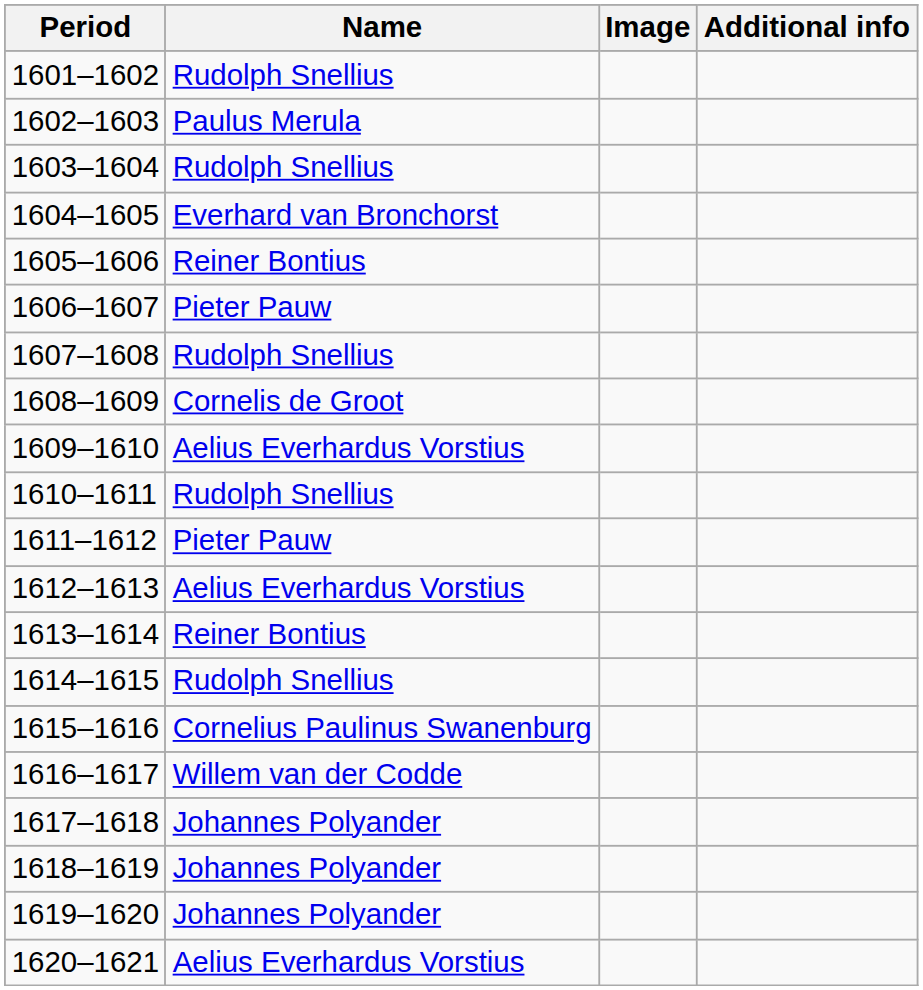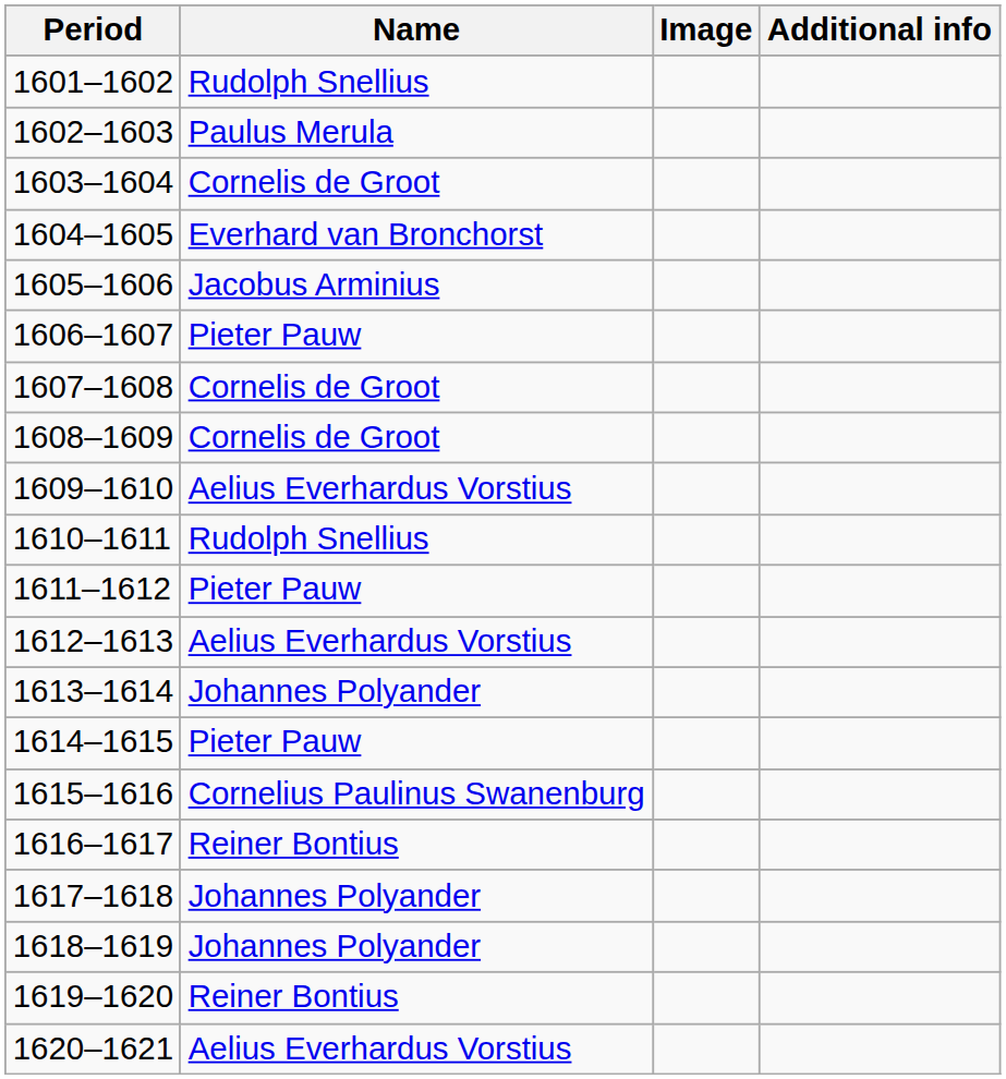1603–1604 | Name: Rudolph Snellius -> Cornelis de Groot
1605–1606 | Name: Reiner Bontius -> Jacobus Arminius
1607–1608 | Name: Rudolph Snellius -> Cornelis de Groot
1613–1614 | Name: Reiner Bontius -> Johannes Polyander
1614–1615 | Name: Rudolph Snellius -> Pieter Pauw
1616–1617 | Name: Willem van der Codde -> Reiner Bontius
1619–1620 | Name: Johannes Polyander -> Reiner Bontius
